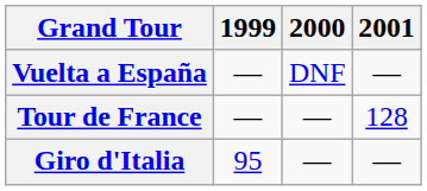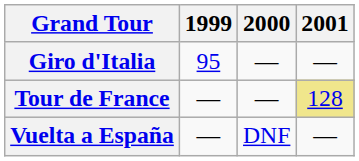rows swapped: Giro d'Italia <-> Vuelta a España
Tour de France | 2001: no background -> khaki background
